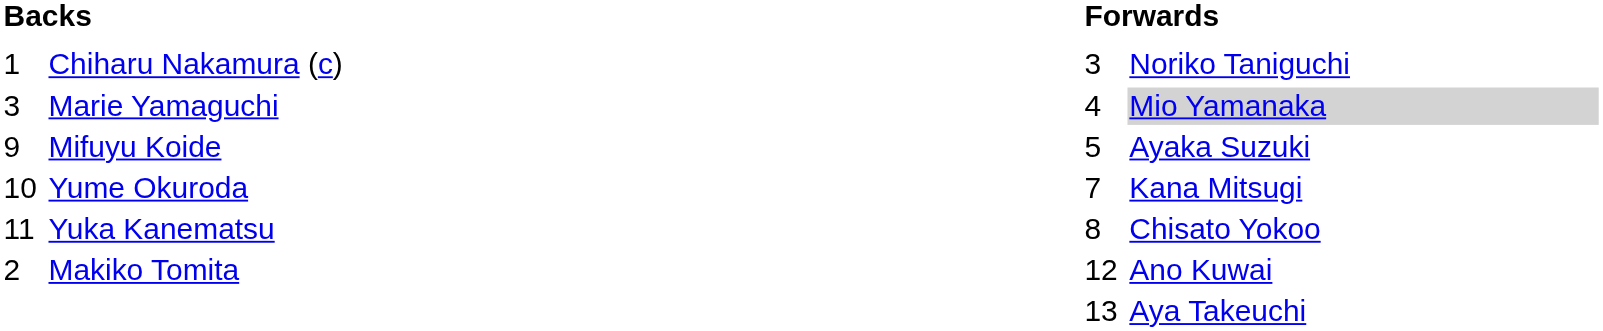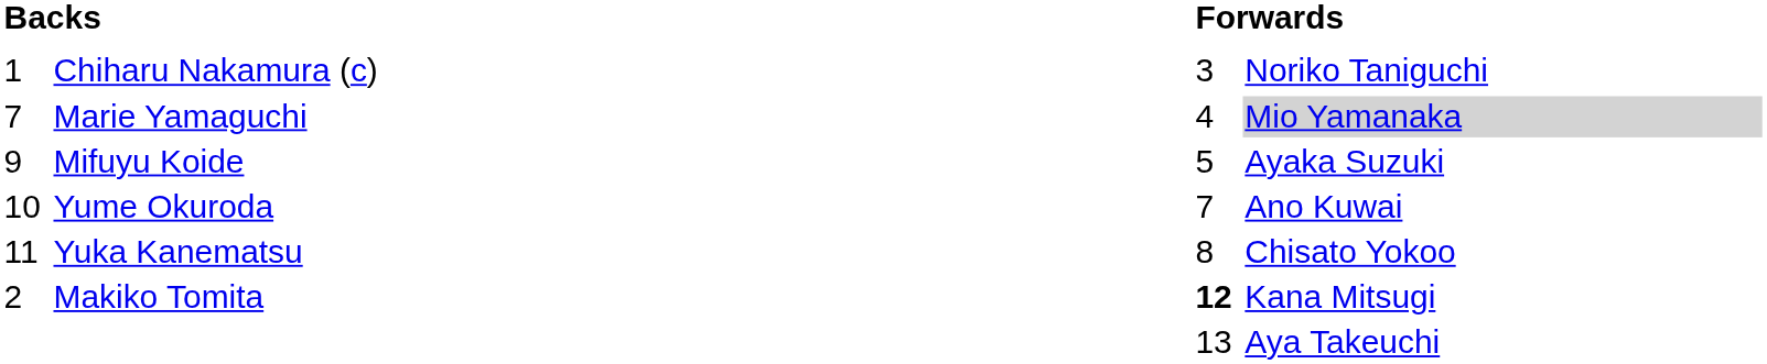Marie Yamaguchi | column 1: 3 -> 7
Yume Okuroda | column 4: Kana Mitsugi -> Ano Kuwai
Makiko Tomita | column 3: normal -> bold
Makiko Tomita | column 4: Ano Kuwai -> Kana Mitsugi
